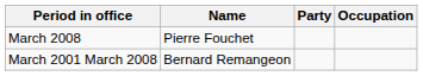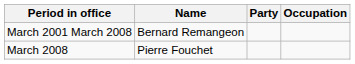rows swapped: March 2008 <-> March 2001 March 2008
